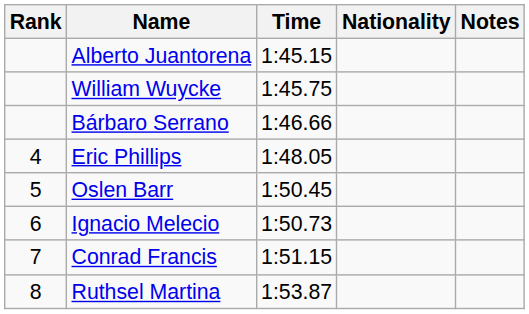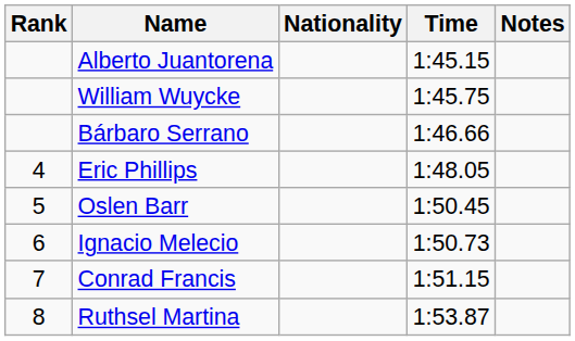columns swapped: Nationality <-> Time
